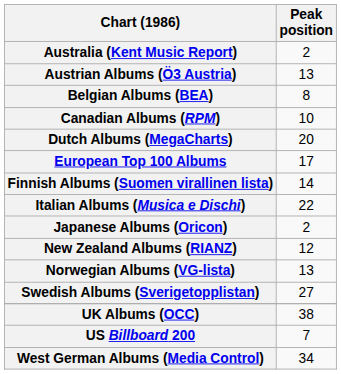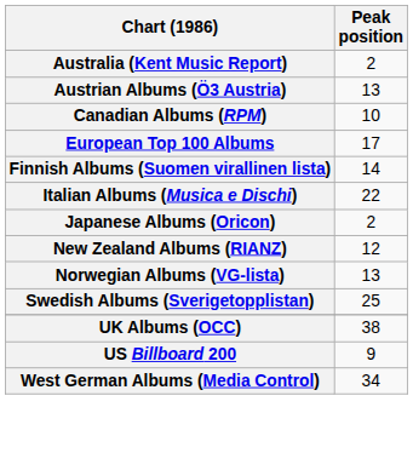- row: Belgian Albums (BEA) | 8
- row: Dutch Albums (MegaCharts) | 20
Swedish Albums (Sverigetopplistan) | Peak position: 27 -> 25
US Billboard 200 | Peak position: 7 -> 9
